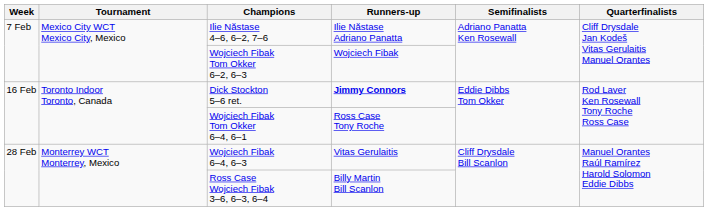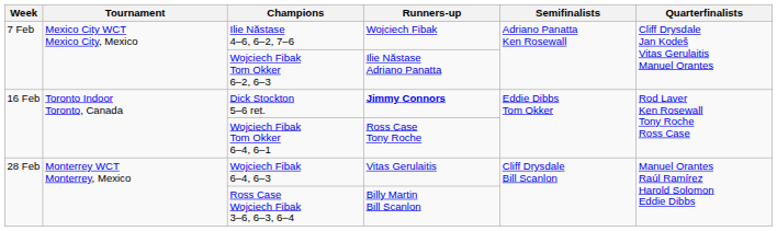Ilie Năstase 4–6, 6–2, 7–6 | Runners-up: Ilie Năstase Adriano Panatta -> Wojciech Fibak
Wojciech Fibak Tom Okker 6–2, 6–3 | Runners-up: Wojciech Fibak -> Ilie Năstase Adriano Panatta
